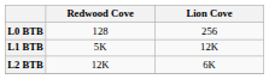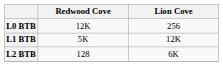L0 BTB | Redwood Cove: 128 -> 12K
L2 BTB | Redwood Cove: 12K -> 128
